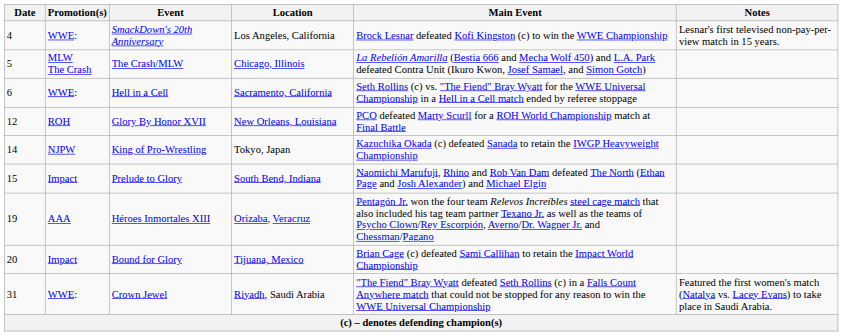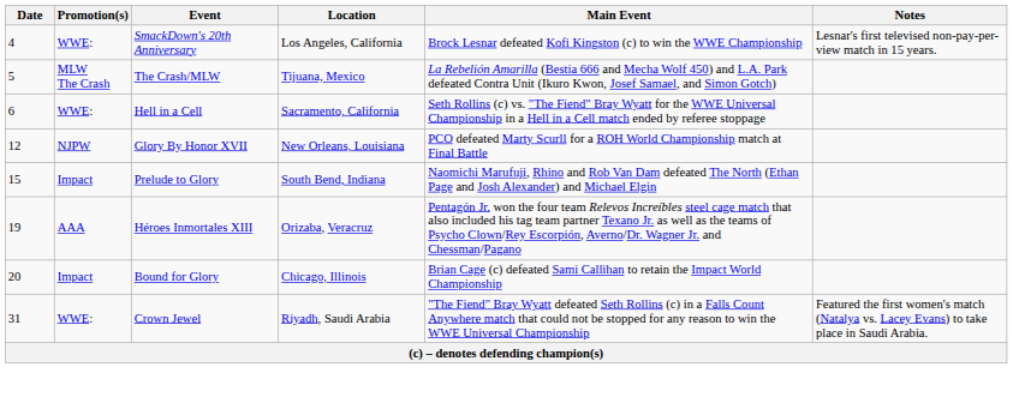The Crash/MLW | Location: Chicago, Illinois -> Tijuana, Mexico
Glory By Honor XVII | Promotion(s): ROH -> NJPW
- row: 14 | NJPW | King of Pro-Wrestling | Tokyo, Japan | Kazuchika Okada (c) defeated Sanada to retain the IWGP Heavyweight Championship
Bound for Glory | Location: Tijuana, Mexico -> Chicago, Illinois
